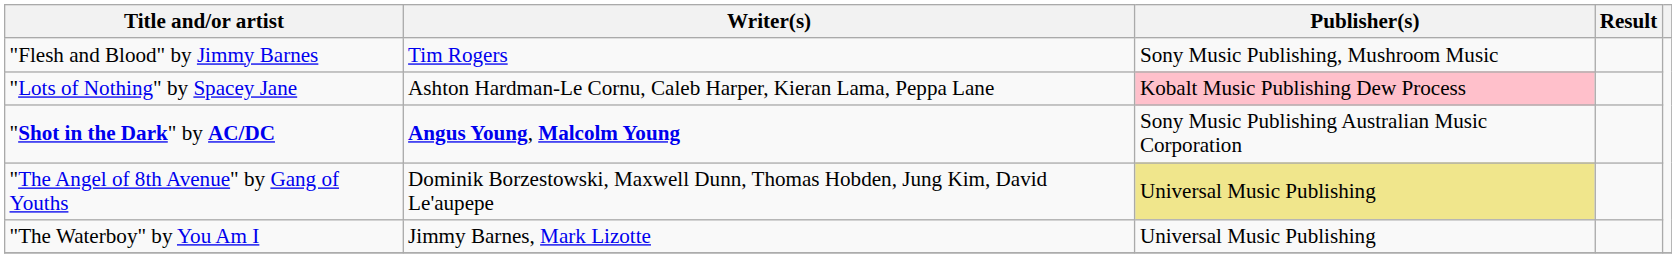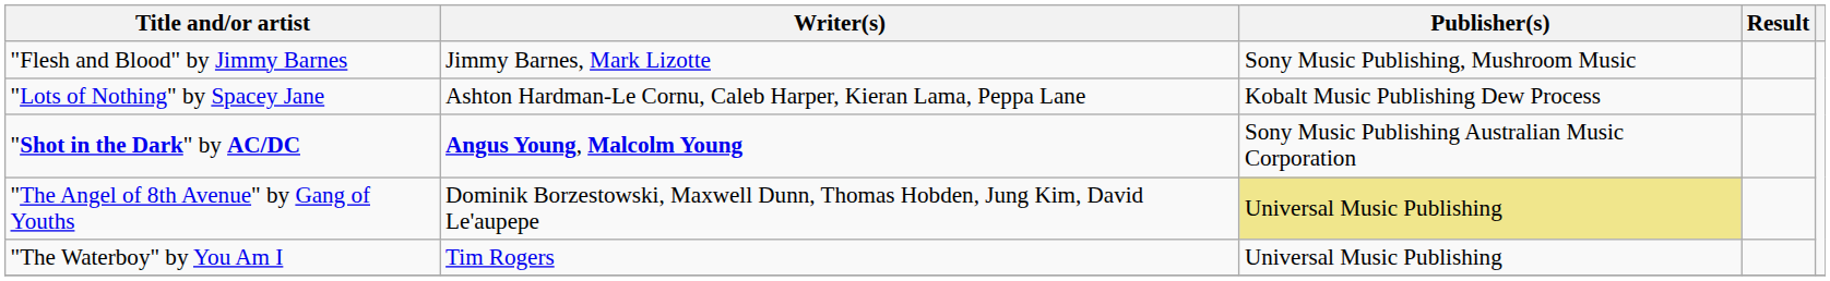"Flesh and Blood" by Jimmy Barnes | Writer(s): Tim Rogers -> Jimmy Barnes, Mark Lizotte
"Lots of Nothing" by Spacey Jane | Publisher(s): pink background -> no background
"The Waterboy" by You Am I | Writer(s): Jimmy Barnes, Mark Lizotte -> Tim Rogers
